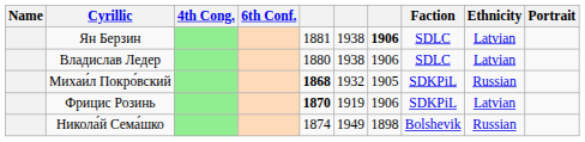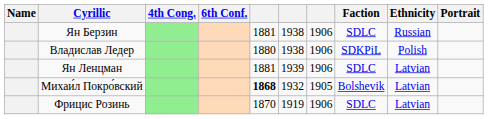Ян Берзин | column 7: bold -> normal
Ян Берзин | Ethnicity: Latvian -> Russian
Владислав Ледер | Faction: SDLC -> SDKPiL
Владислав Ледер | Ethnicity: Latvian -> Polish
+ row: Ян Ленцман | 1881 | 1939 | 1906 | SDLC | Latvian
Михаи́л Покро́вский | Faction: SDKPiL -> Bolshevik
Михаи́л Покро́вский | Ethnicity: Russian -> Latvian
Фрицис Розинь | column 5: bold -> normal
Фрицис Розинь | Faction: SDKPiL -> SDLC
- row: Никола́й Сема́шко | 1874 | 1949 | 1898 | Bolshevik | Russian
